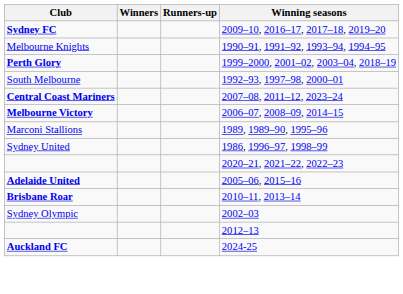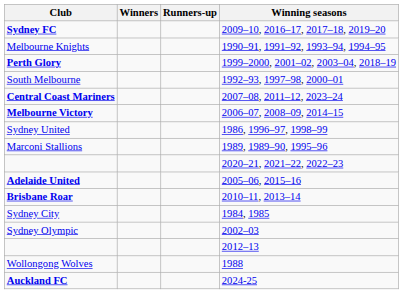rows swapped: Sydney United <-> Marconi Stallions
+ row: Sydney City | 1984, 1985
+ row: Wollongong Wolves | 1988
